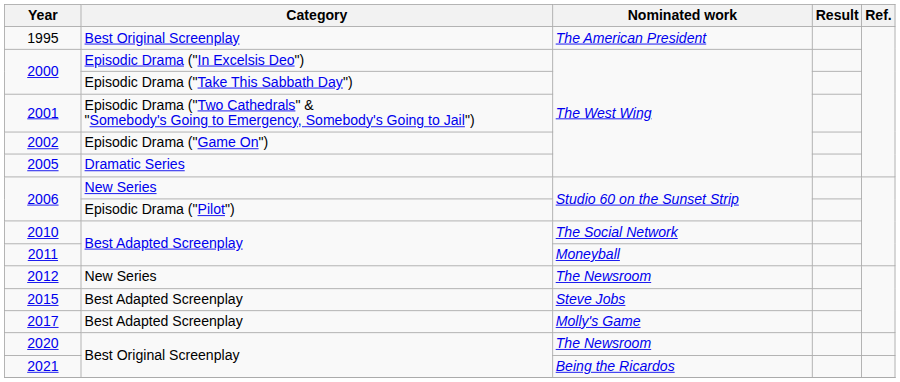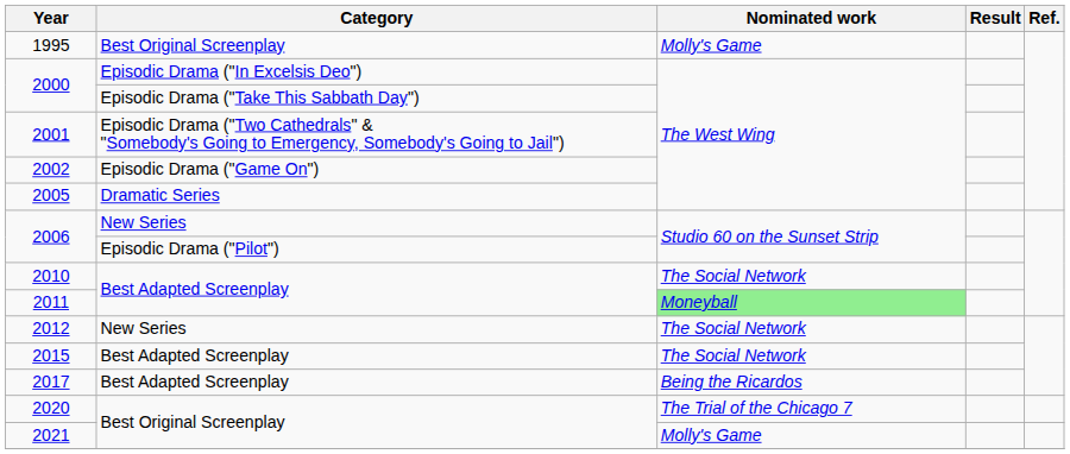1995 | Nominated work: The American President -> Molly's Game
2011 | Nominated work: no background -> lightgreen background
2012 | Nominated work: The Newsroom -> The Social Network
2015 | Nominated work: Steve Jobs -> The Social Network
2017 | Nominated work: Molly's Game -> Being the Ricardos
2020 | Nominated work: The Newsroom -> The Trial of the Chicago 7
2021 | Nominated work: Being the Ricardos -> Molly's Game
